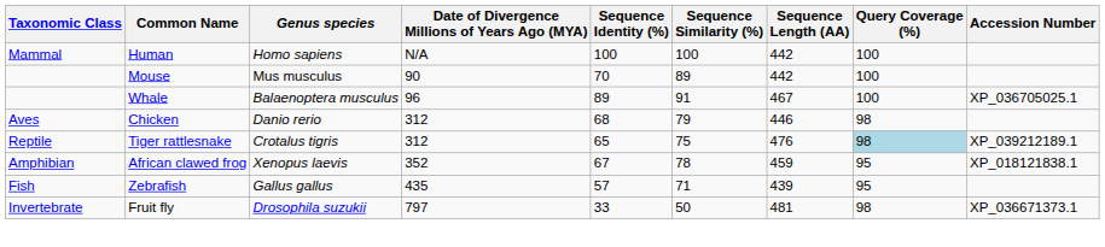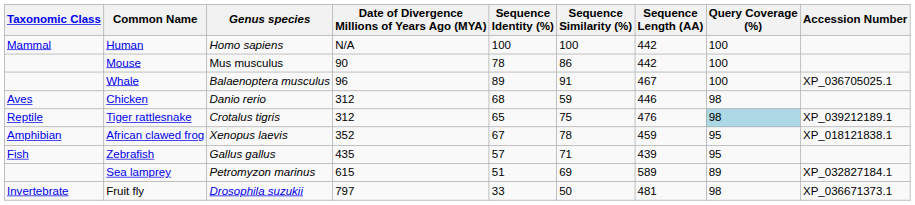Mouse | Sequence Identity (%): 70 -> 78
Mouse | Sequence Similarity (%): 89 -> 86
Chicken | Sequence Similarity (%): 79 -> 59
+ row: Sea lamprey | Petromyzon marinus | 615 | 51 | 69 | 589 | 89 | XP_032827184.1
